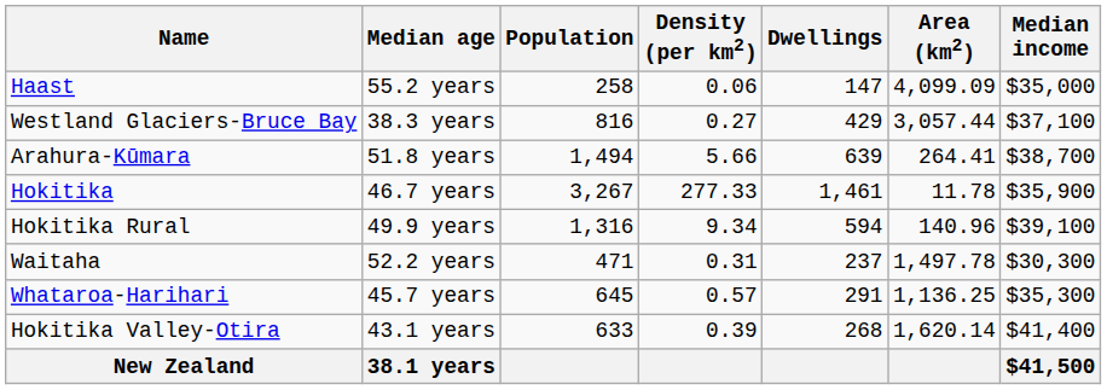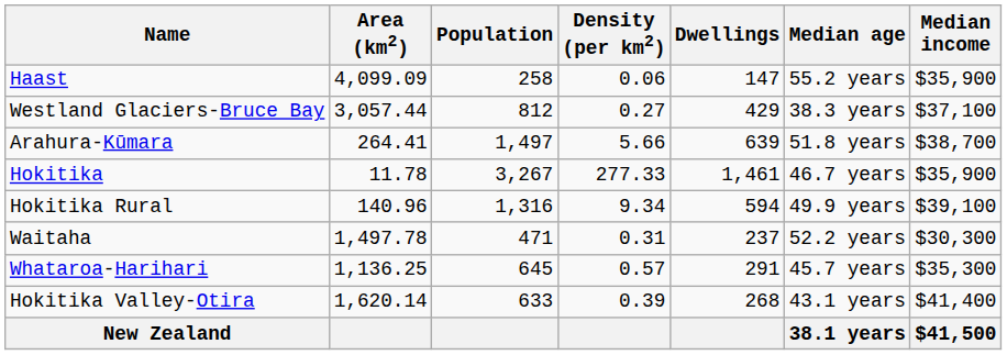columns swapped: Area (km2) <-> Median age
Haast | Median income: $35,000 -> $35,900
Westland Glaciers-Bruce Bay | Population: 816 -> 812
Arahura-Kūmara | Population: 1,494 -> 1,497
